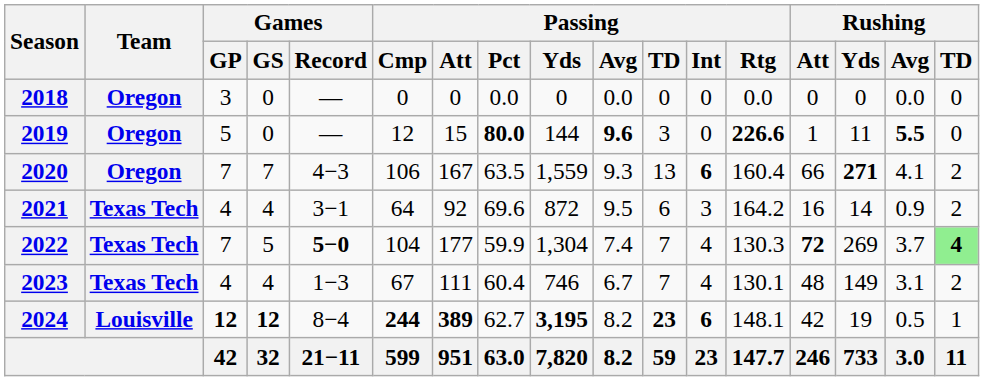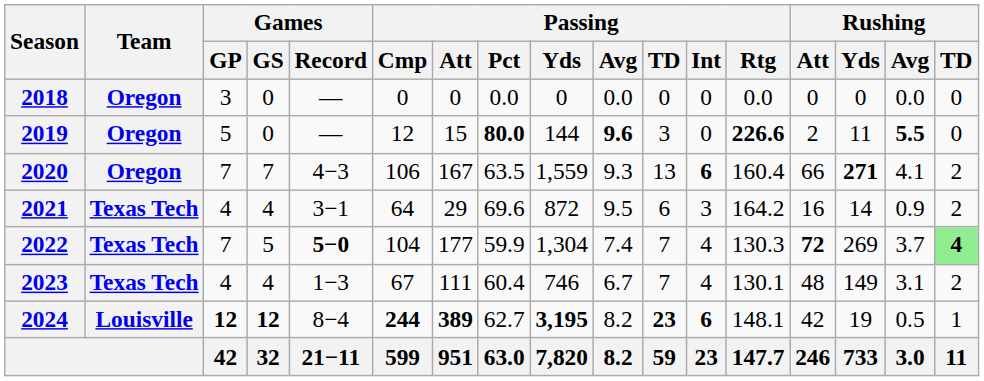2019 | Rushing / Att: 1 -> 2
2021 | Passing / Att: 92 -> 29
